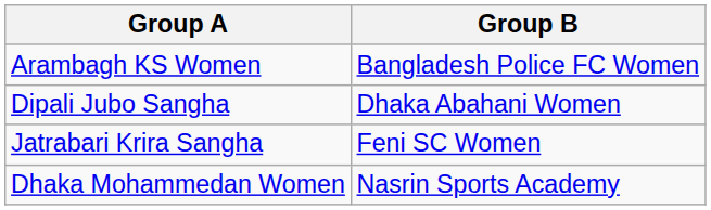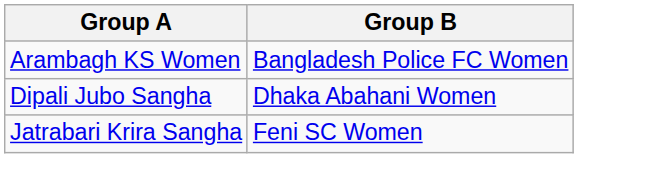- row: Dhaka Mohammedan Women | Nasrin Sports Academy
